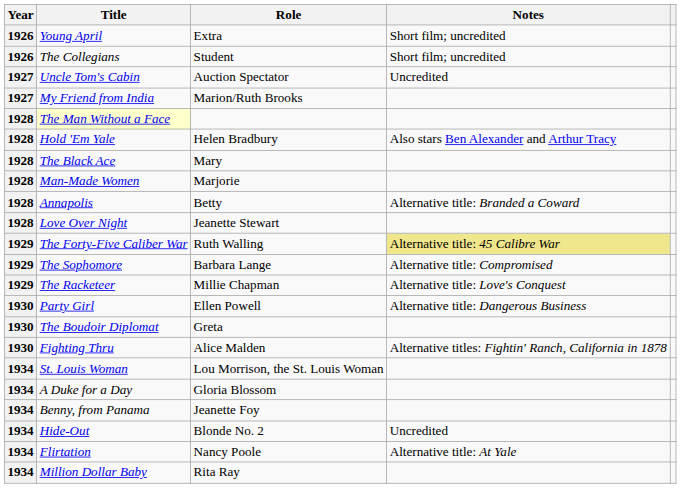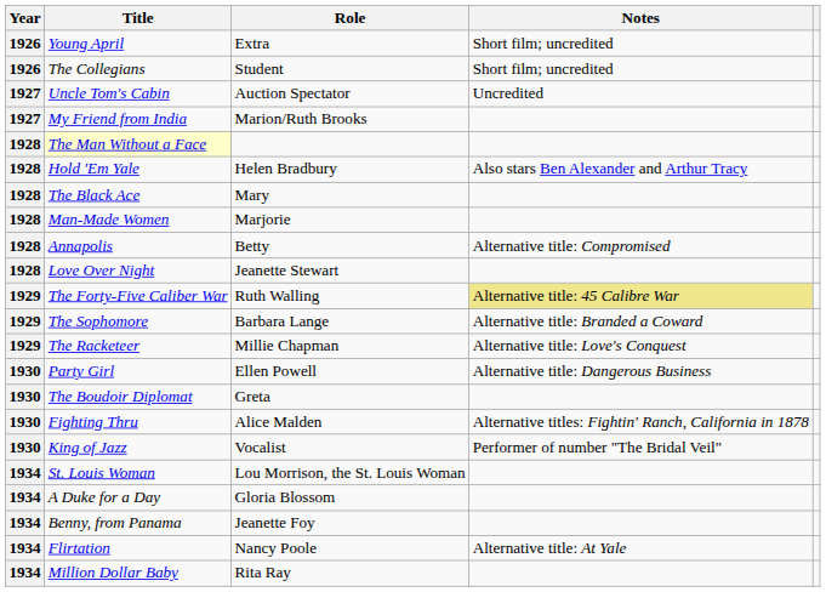Annapolis | Notes: Alternative title: Branded a Coward -> Alternative title: Compromised
The Sophomore | Notes: Alternative title: Compromised -> Alternative title: Branded a Coward
+ row: 1930 | King of Jazz | Vocalist | Performer of number "The Bridal Veil"
- row: 1934 | Hide-Out | Blonde No. 2 | Uncredited
